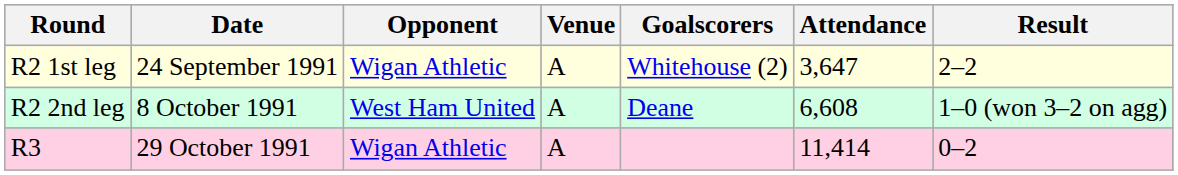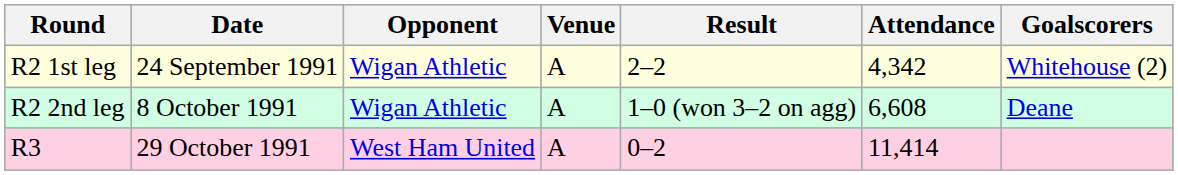columns swapped: Result <-> Goalscorers
R2 1st leg | Attendance: 3,647 -> 4,342
R2 2nd leg | Opponent: West Ham United -> Wigan Athletic
R3 | Opponent: Wigan Athletic -> West Ham United
